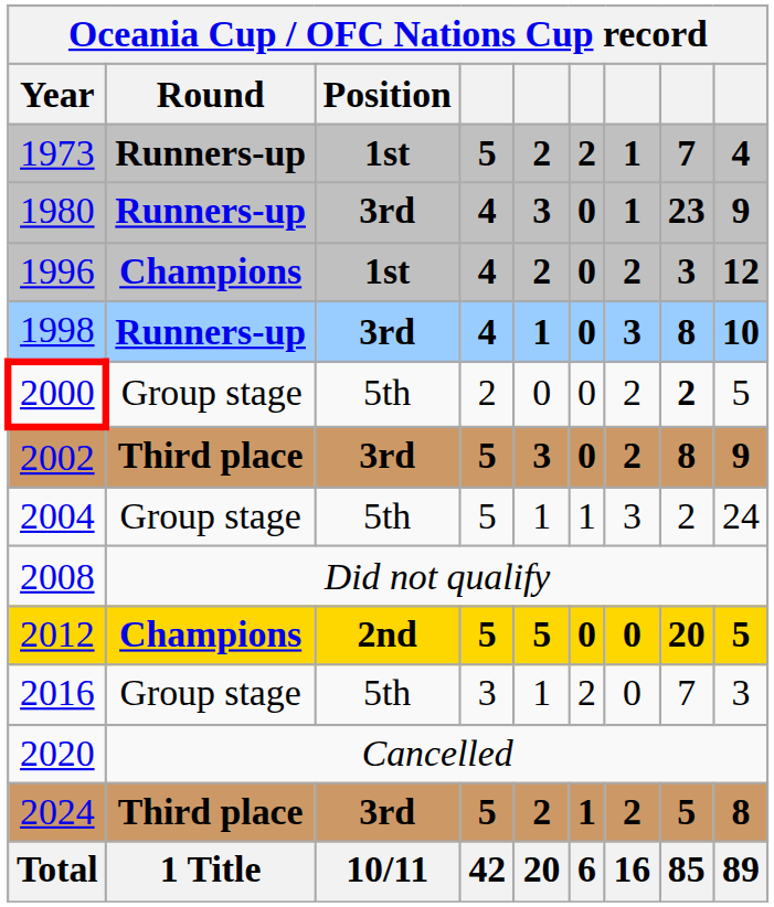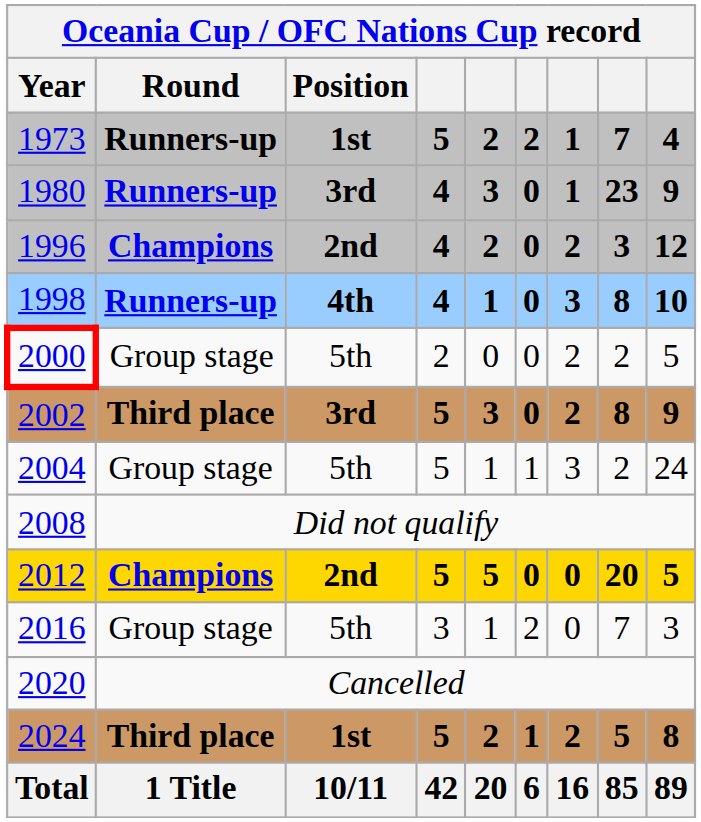1996 | Position: 1st -> 2nd
1998 | Position: 3rd -> 4th
2000 | column 8: bold -> normal
2024 | Position: 3rd -> 1st
